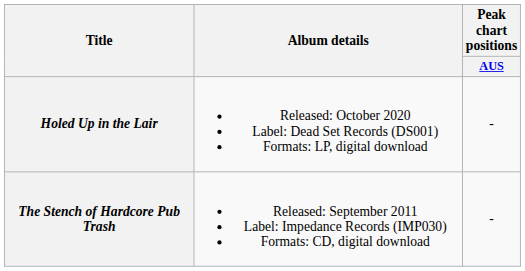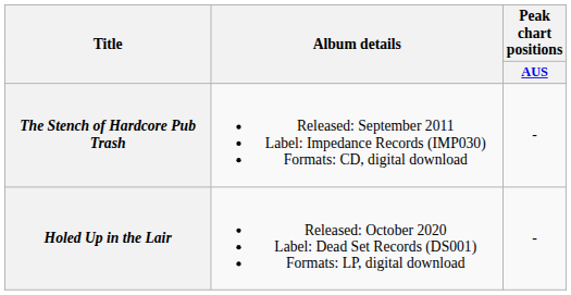rows swapped: The Stench of Hardcore Pub Trash <-> Holed Up in the Lair
